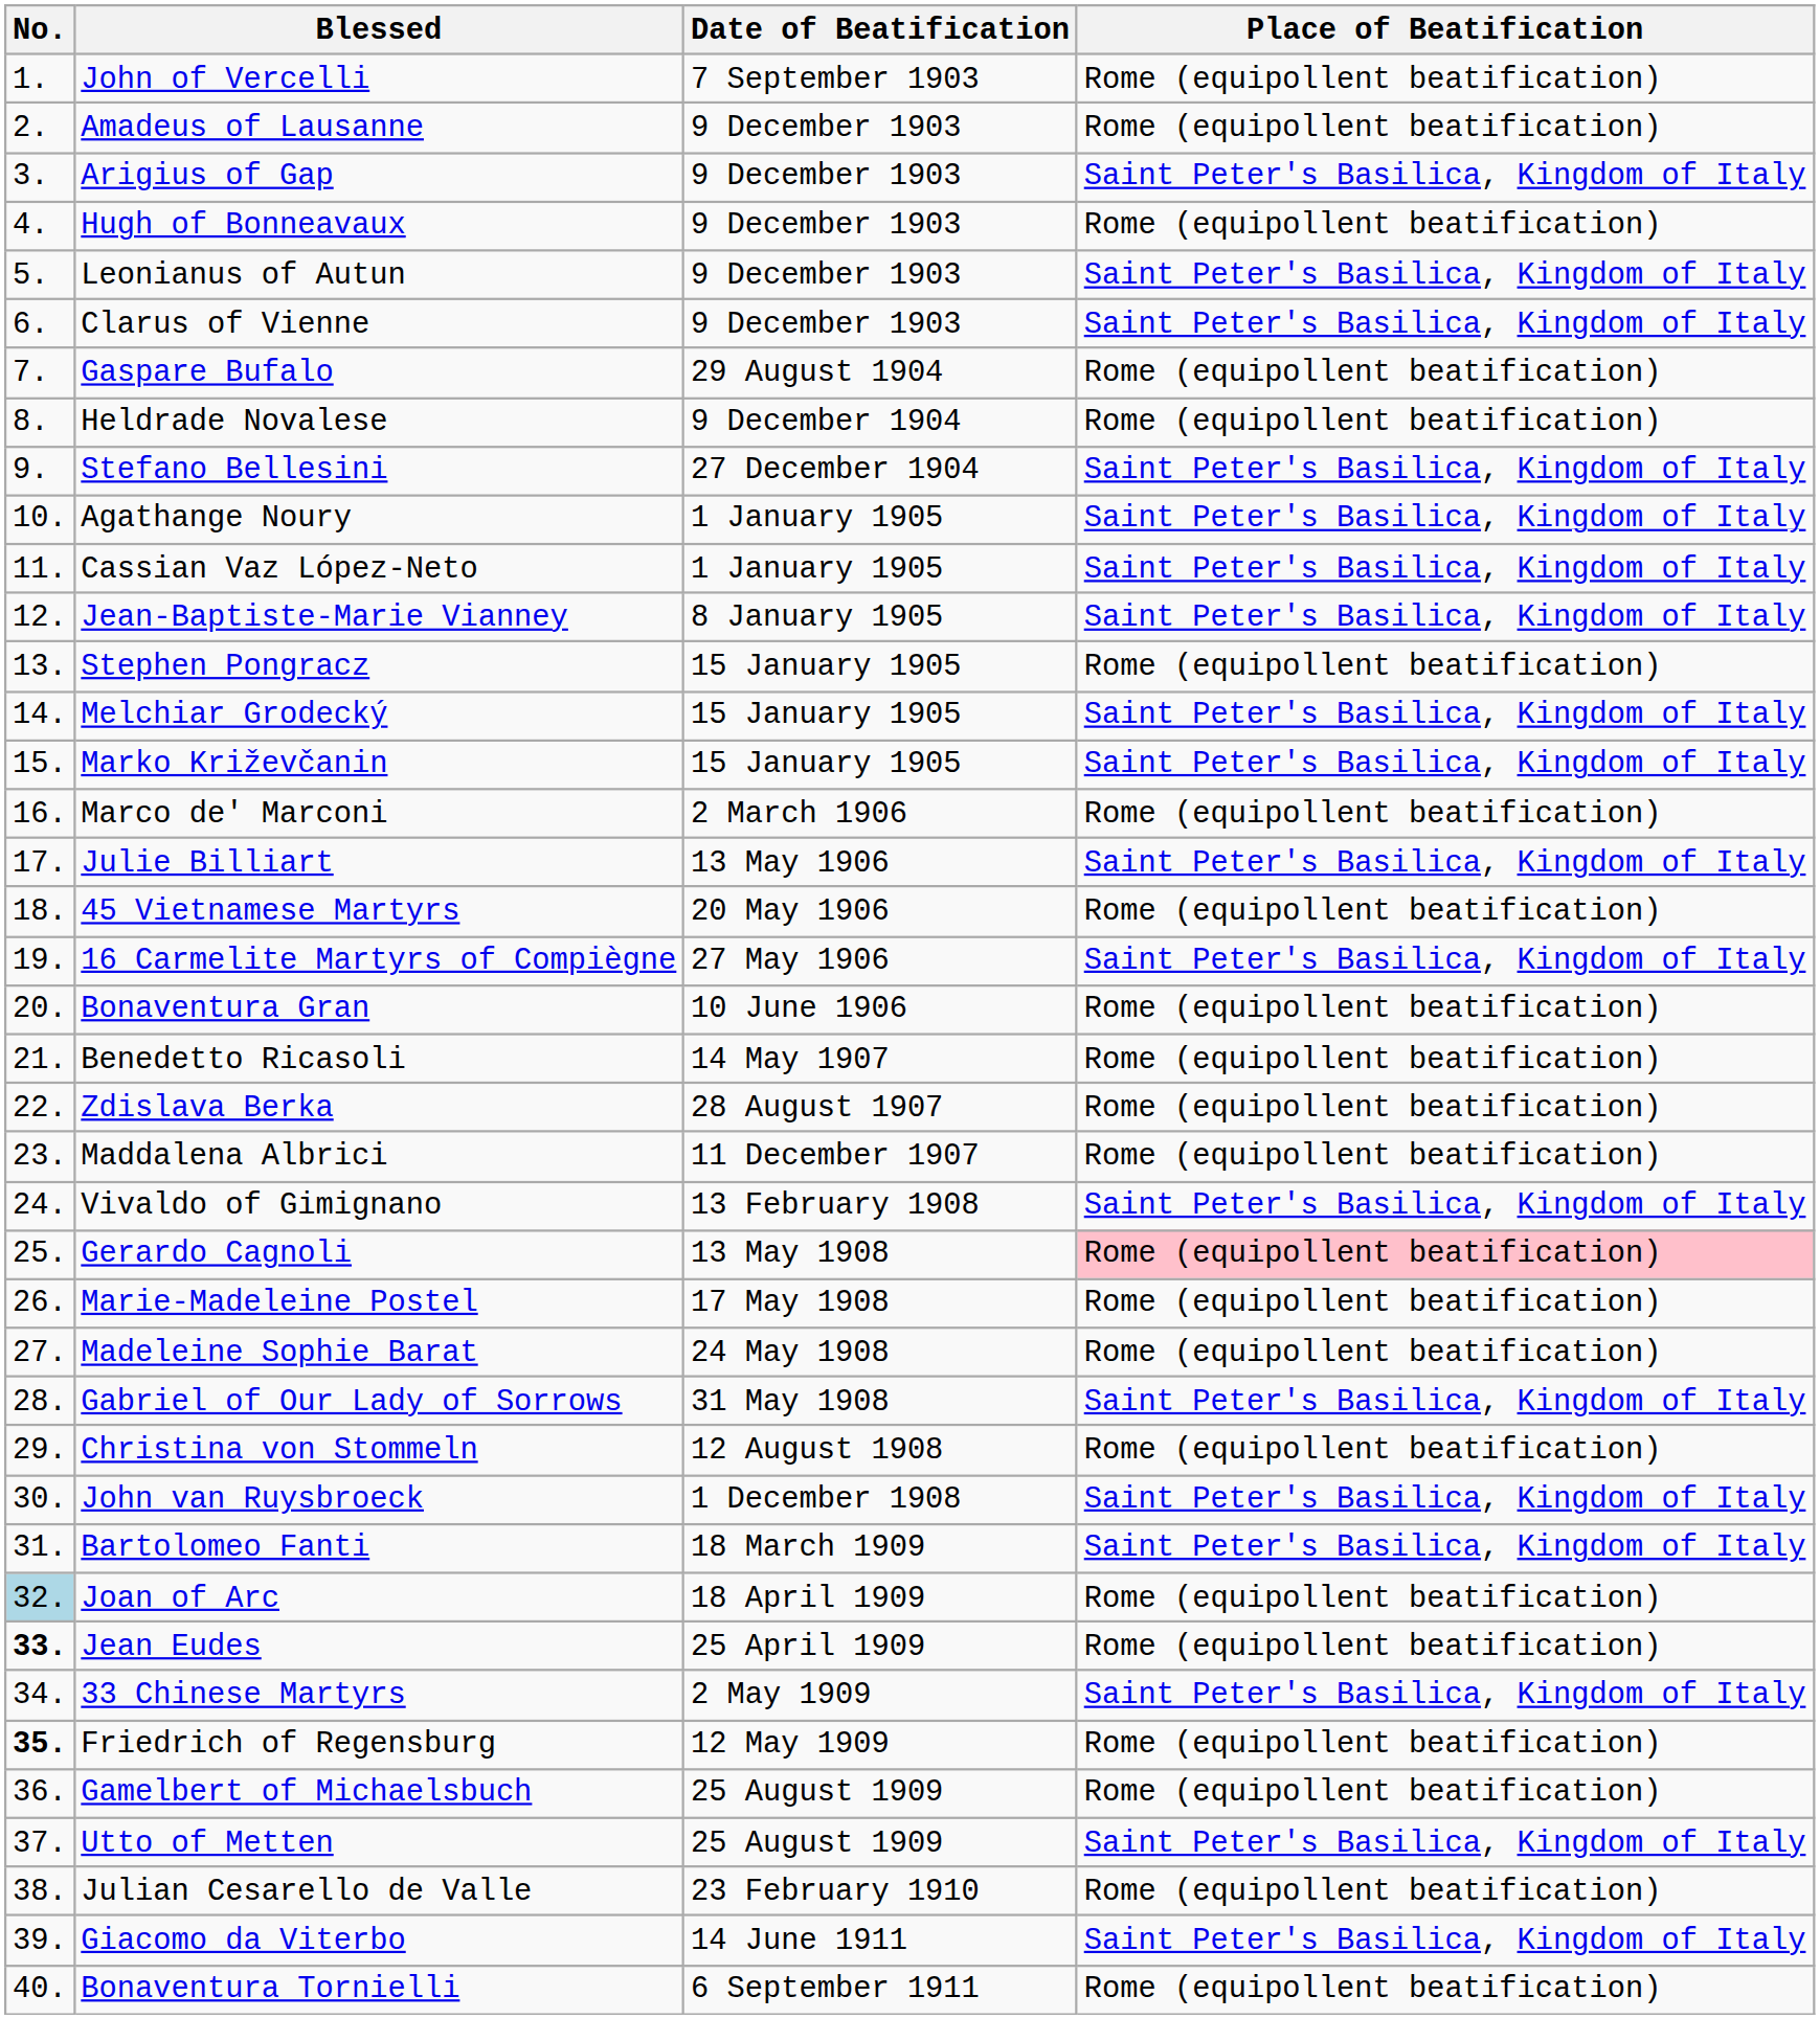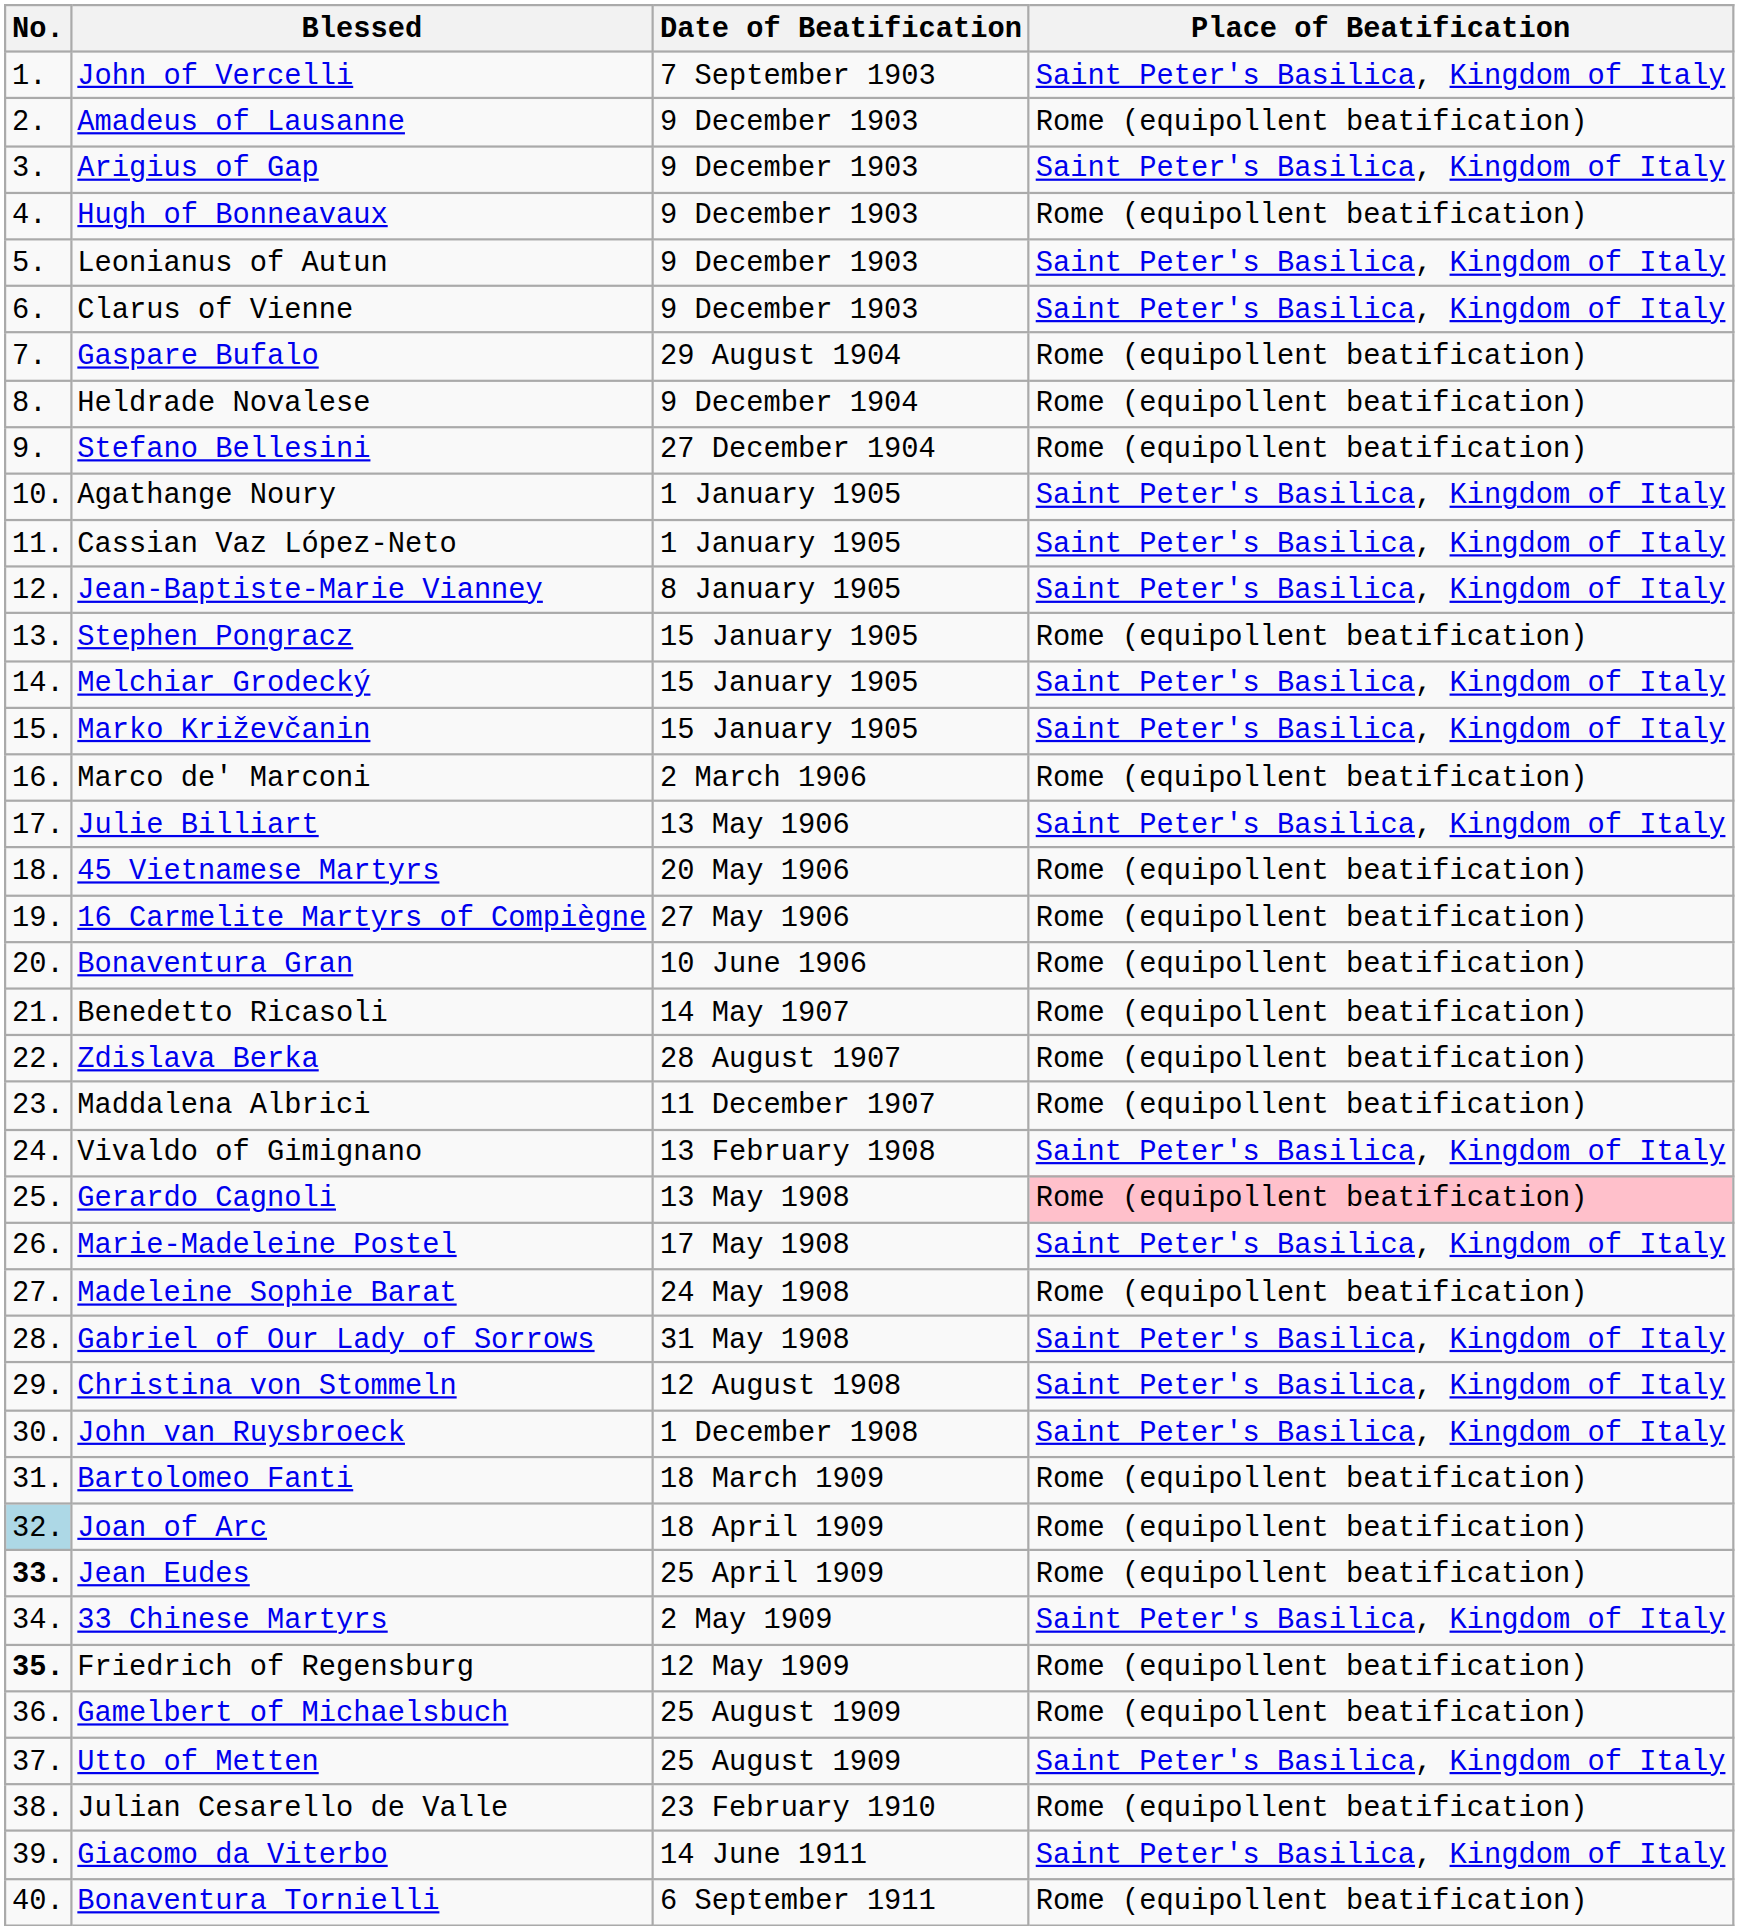John of Vercelli | Place of Beatification: Rome (equipollent beatification) -> Saint Peter's Basilica, Kingdom of Italy
Stefano Bellesini | Place of Beatification: Saint Peter's Basilica, Kingdom of Italy -> Rome (equipollent beatification)
16 Carmelite Martyrs of Compiègne | Place of Beatification: Saint Peter's Basilica, Kingdom of Italy -> Rome (equipollent beatification)
Marie-Madeleine Postel | Place of Beatification: Rome (equipollent beatification) -> Saint Peter's Basilica, Kingdom of Italy
Christina von Stommeln | Place of Beatification: Rome (equipollent beatification) -> Saint Peter's Basilica, Kingdom of Italy
Bartolomeo Fanti | Place of Beatification: Saint Peter's Basilica, Kingdom of Italy -> Rome (equipollent beatification)
